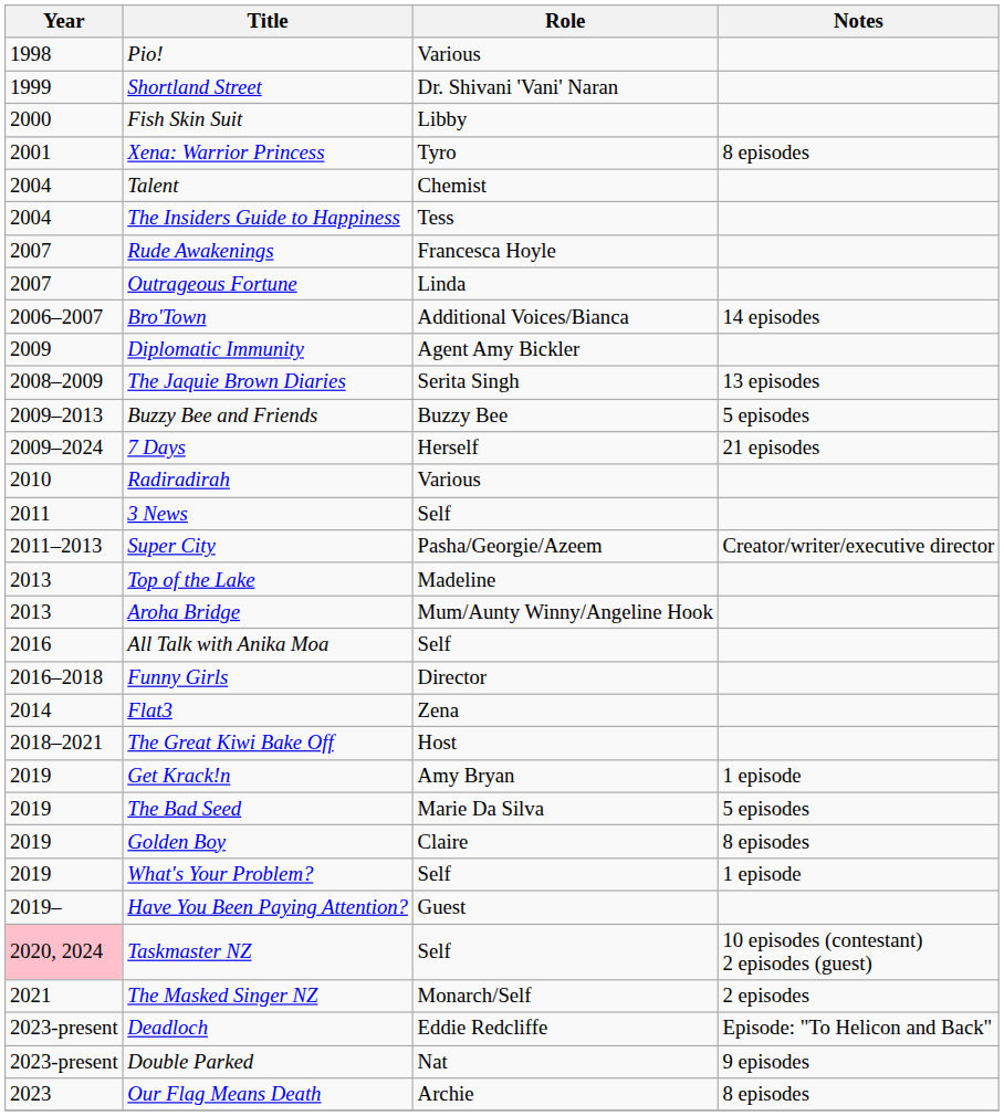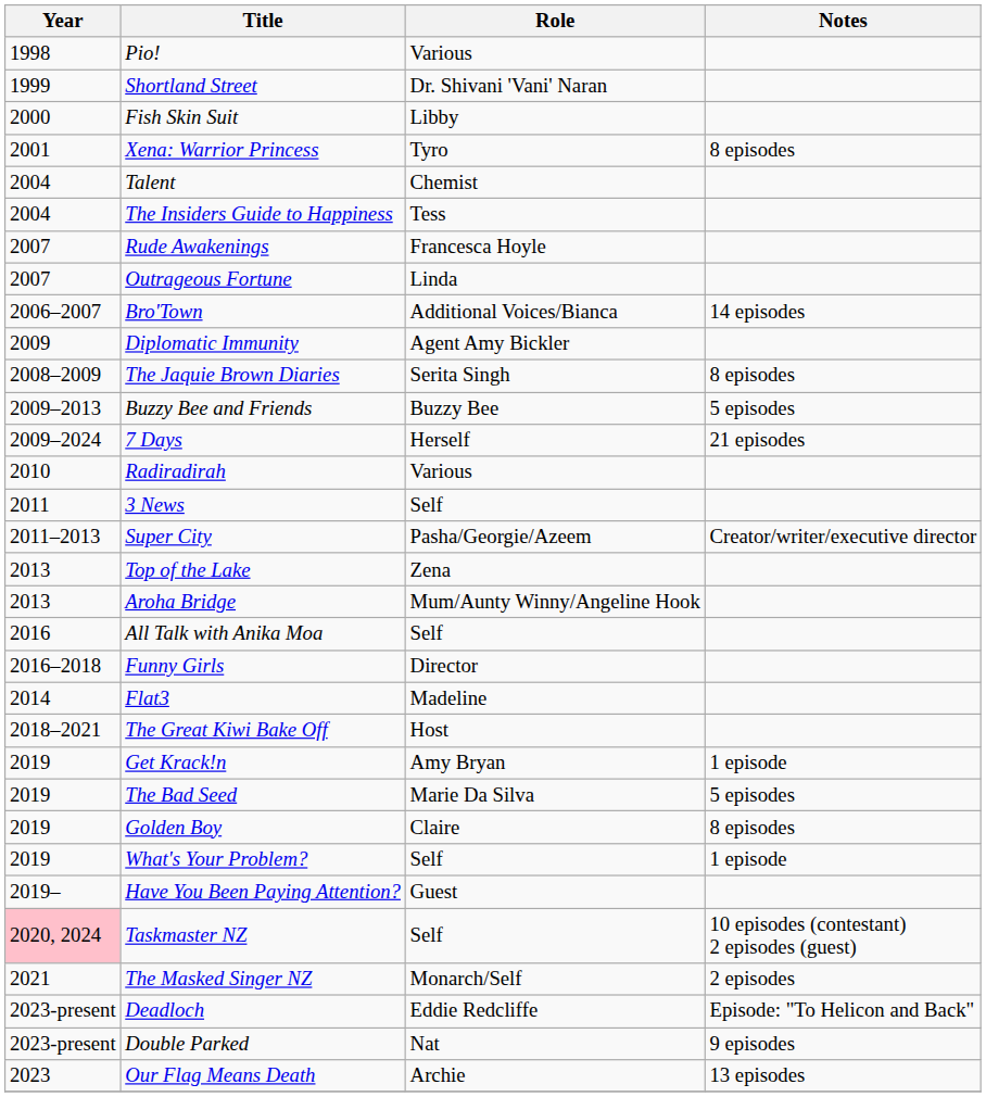The Jaquie Brown Diaries | Notes: 13 episodes -> 8 episodes
Top of the Lake | Role: Madeline -> Zena
Flat3 | Role: Zena -> Madeline
Our Flag Means Death | Notes: 8 episodes -> 13 episodes
